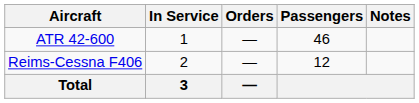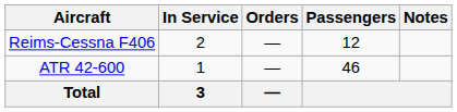rows swapped: ATR 42-600 <-> Reims-Cessna F406
